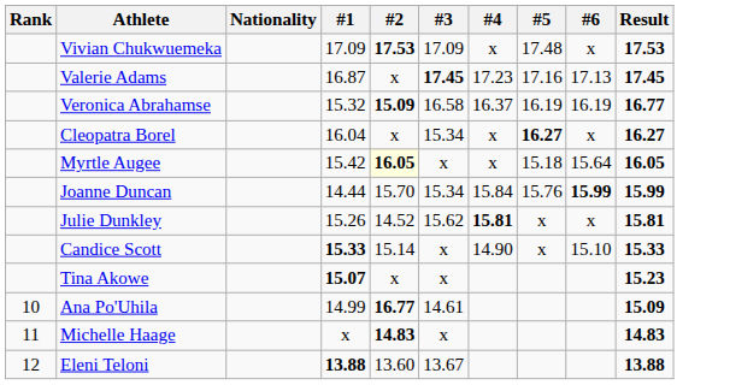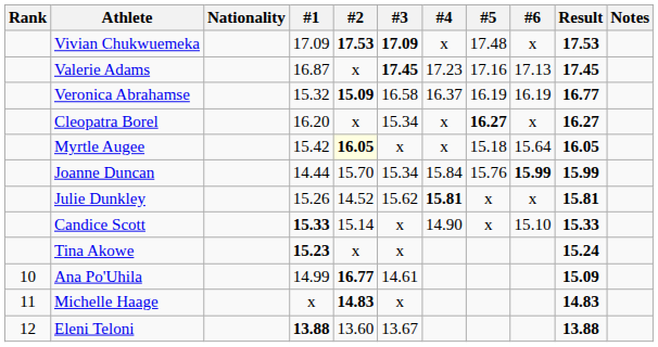+ column: Notes
Vivian Chukwuemeka | #3: normal -> bold
Cleopatra Borel | #1: 16.04 -> 16.20
Tina Akowe | #1: 15.07 -> 15.23
Tina Akowe | Result: 15.23 -> 15.24
